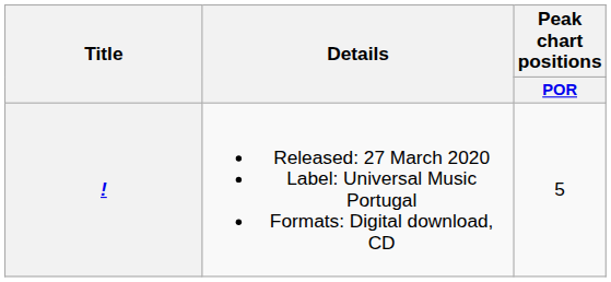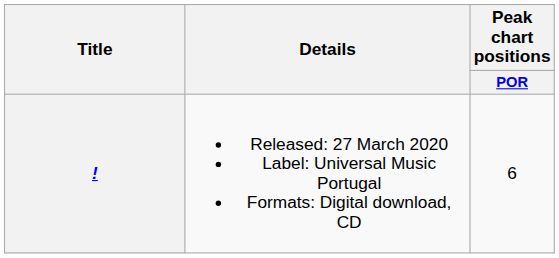! | Peak chart positions / POR: 5 -> 6
